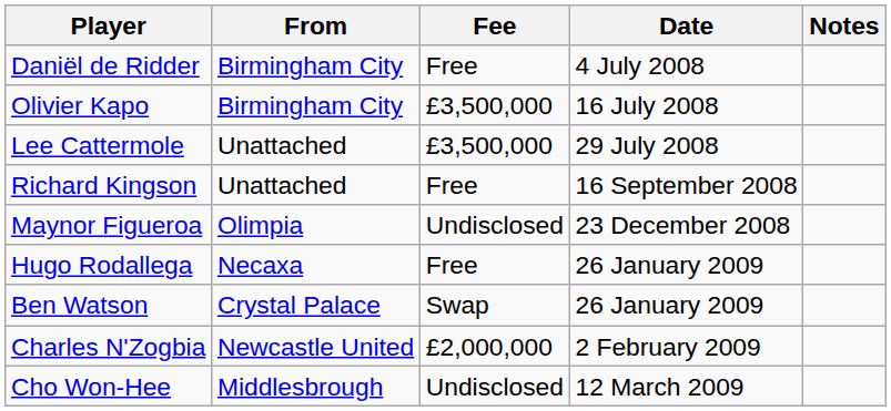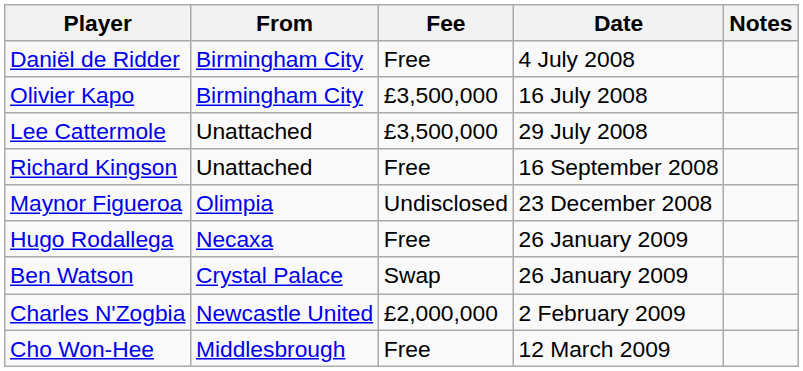Cho Won-Hee | Fee: Undisclosed -> Free
